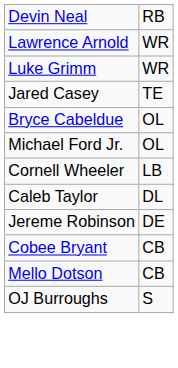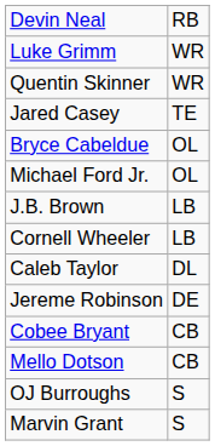- row: Lawrence Arnold | WR
+ row: Quentin Skinner | WR
+ row: J.B. Brown | LB
+ row: Marvin Grant | S
